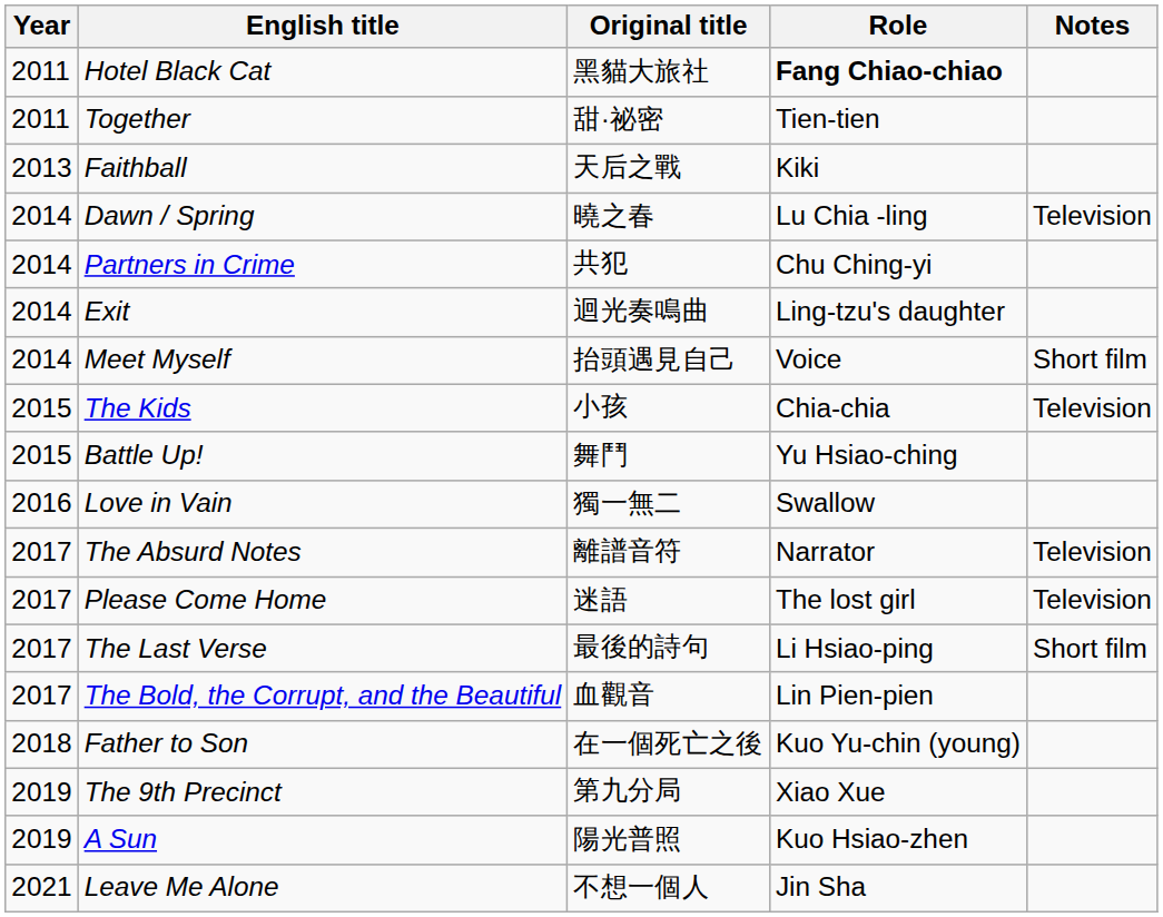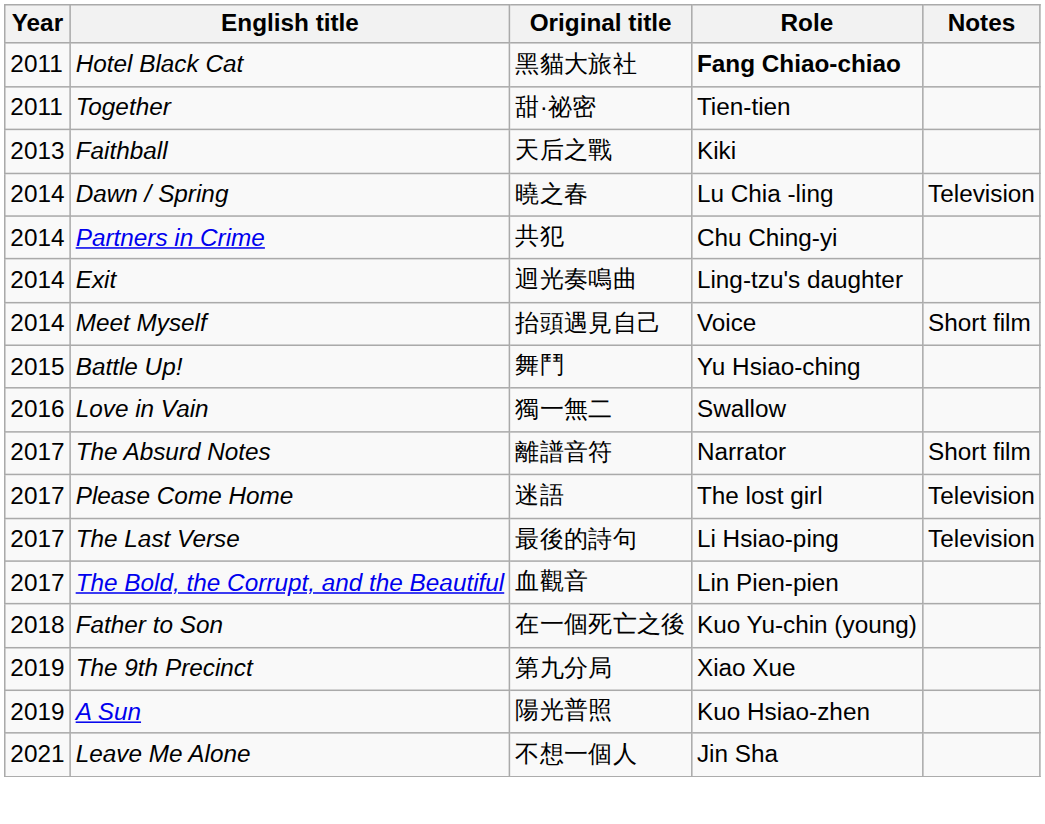- row: 2015 | The Kids | 小孩 | Chia-chia | Television
The Absurd Notes | Notes: Television -> Short film
The Last Verse | Notes: Short film -> Television
